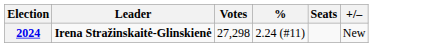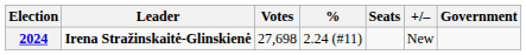+ column: Government
2024 | Votes: 27,298 -> 27,698
